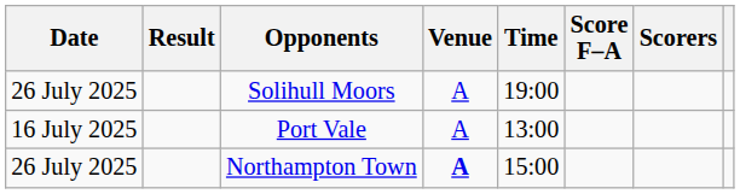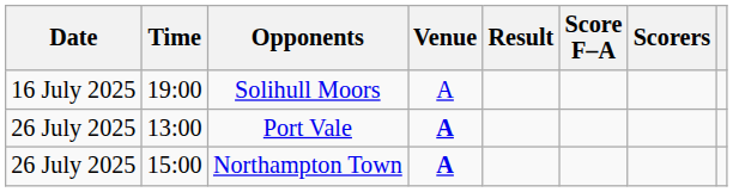columns swapped: Time <-> Result
Solihull Moors | Date: 26 July 2025 -> 16 July 2025
Port Vale | Date: 16 July 2025 -> 26 July 2025
Port Vale | Venue: normal -> bold
